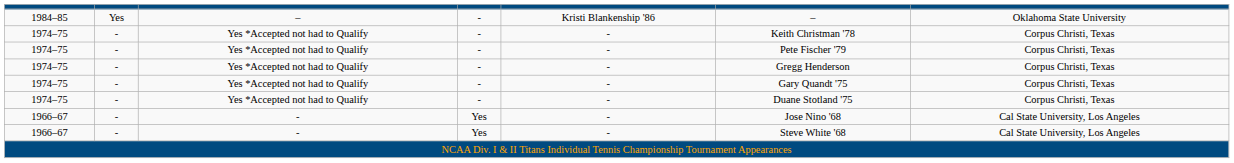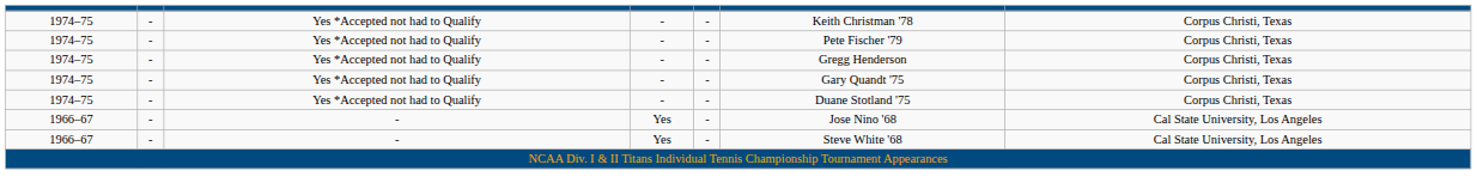- row: 1984–85 | Yes | – | - | Kristi Blankenship '86 | – | Oklahoma State University
